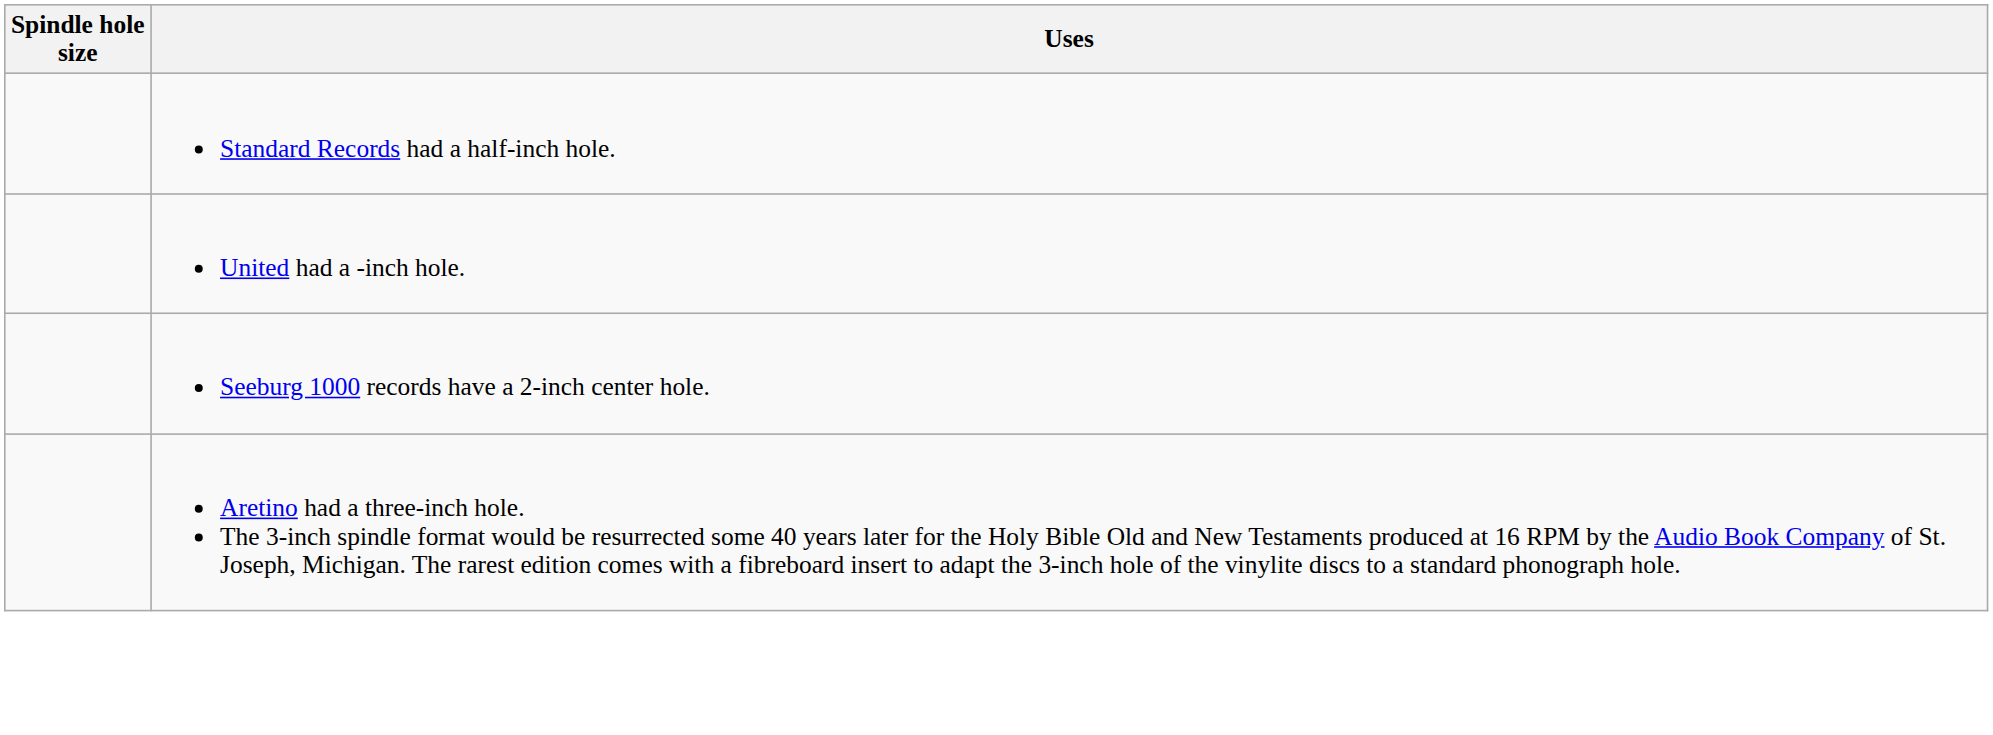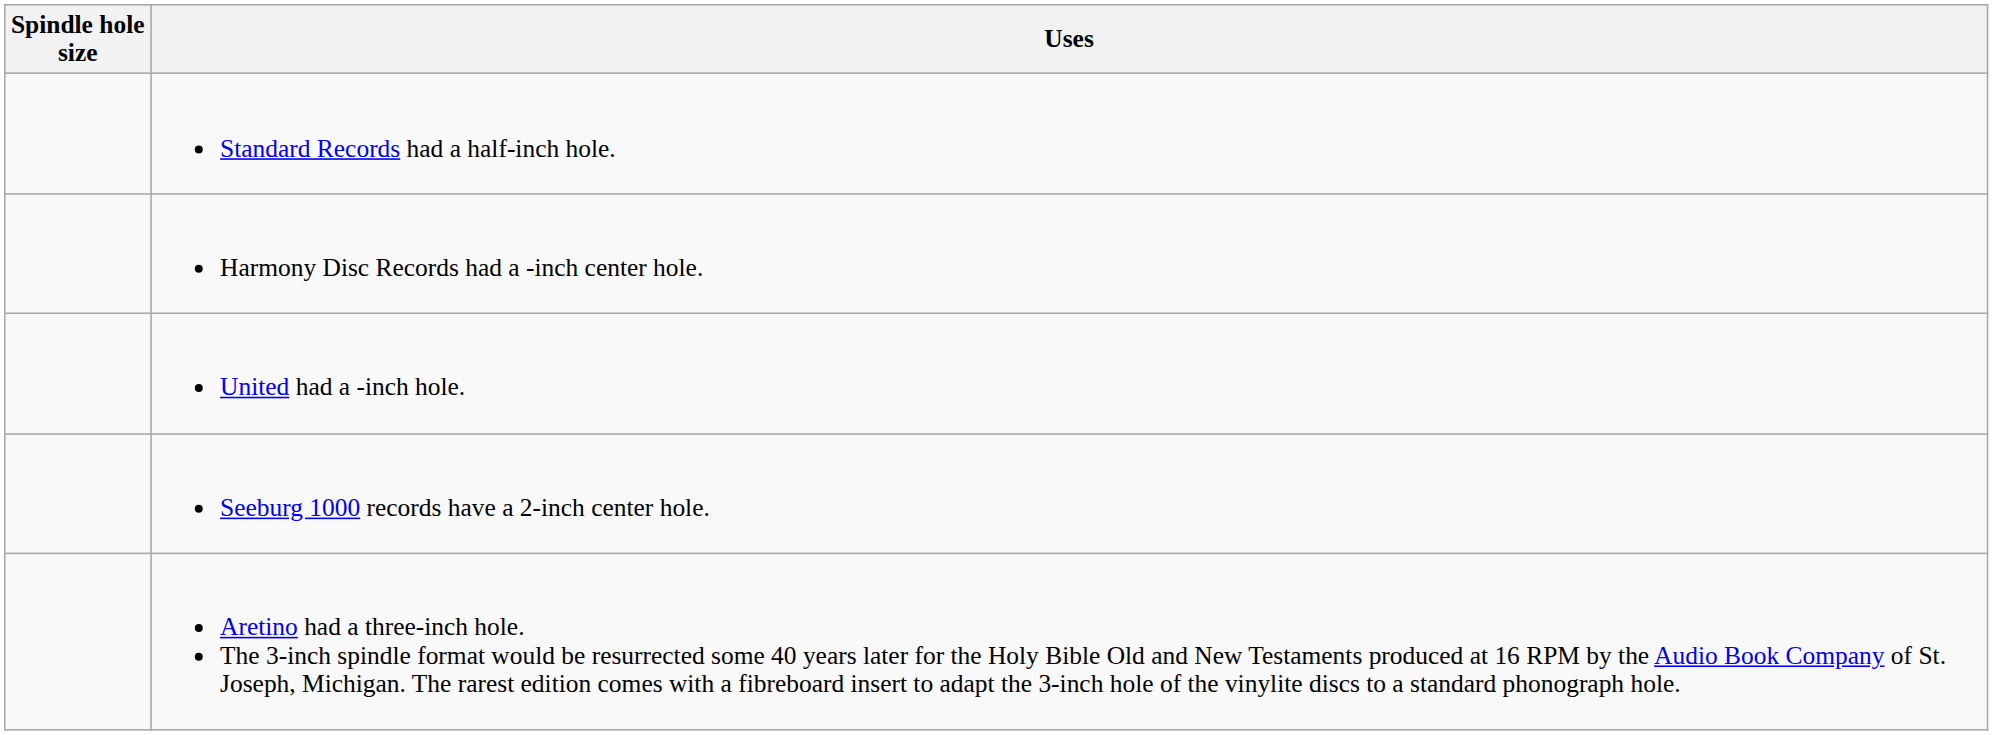+ row: Harmony Disc Records had a -inch center hole.
